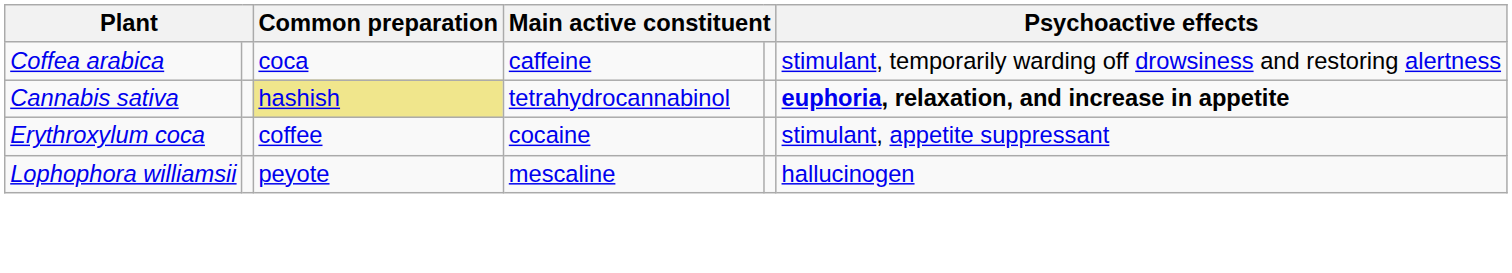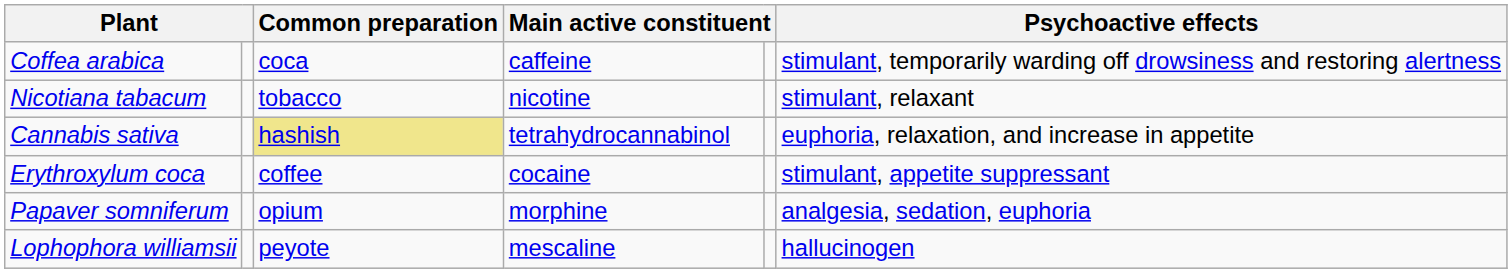+ row: Nicotiana tabacum | tobacco | nicotine | stimulant, relaxant
Cannabis sativa | Psychoactive effects: bold -> normal
+ row: Papaver somniferum | opium | morphine | analgesia, sedation, euphoria
